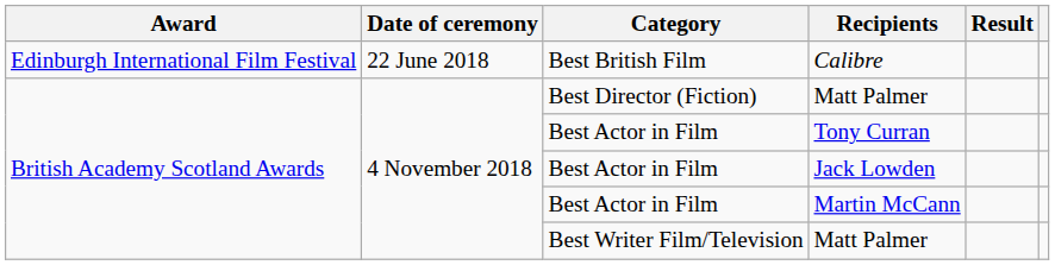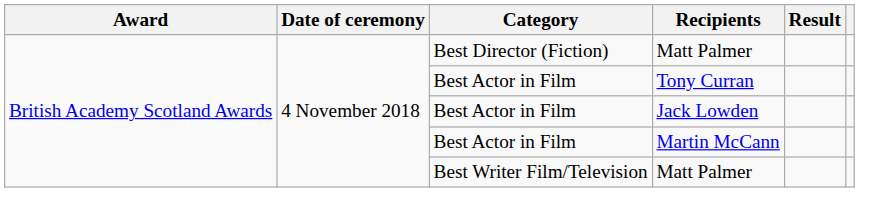- row: Edinburgh International Film Festival | 22 June 2018 | Best British Film | Calibre
